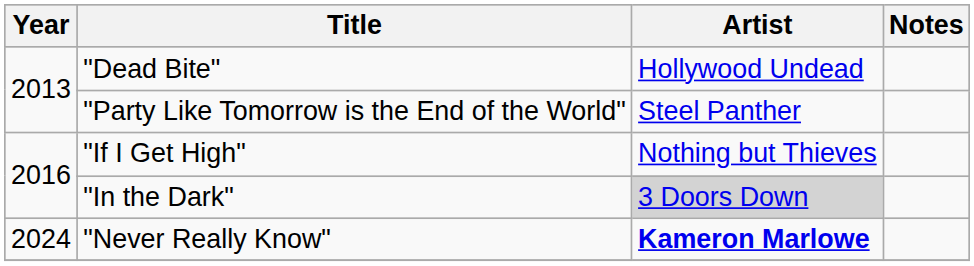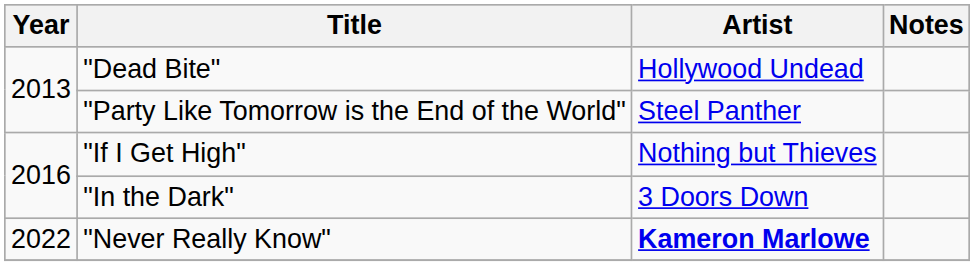"In the Dark" | Artist: lightgrey background -> no background
"Never Really Know" | Year: 2024 -> 2022
